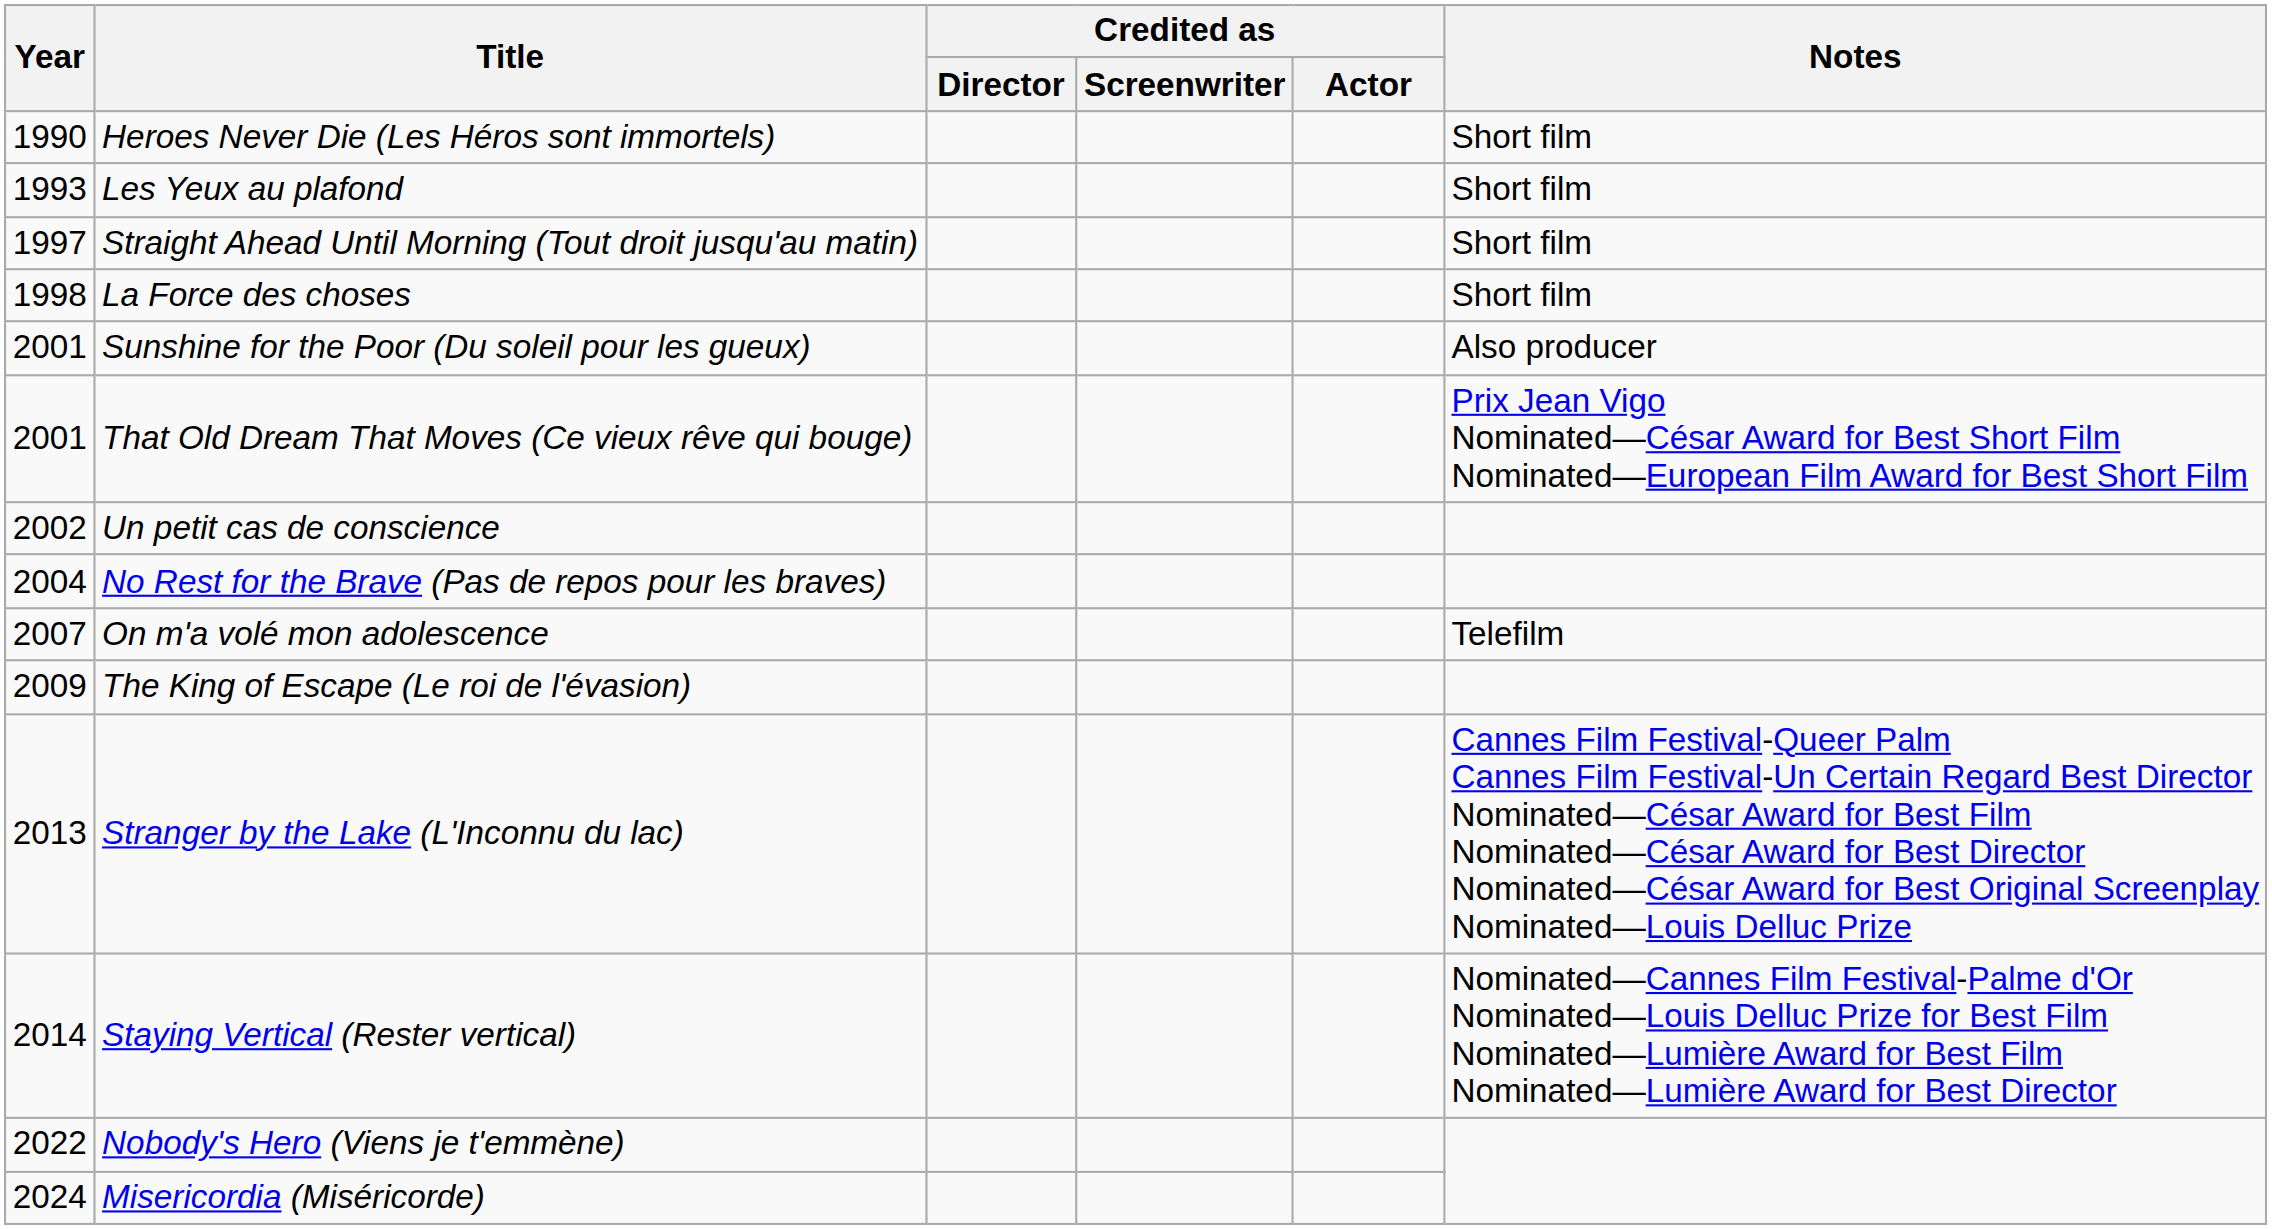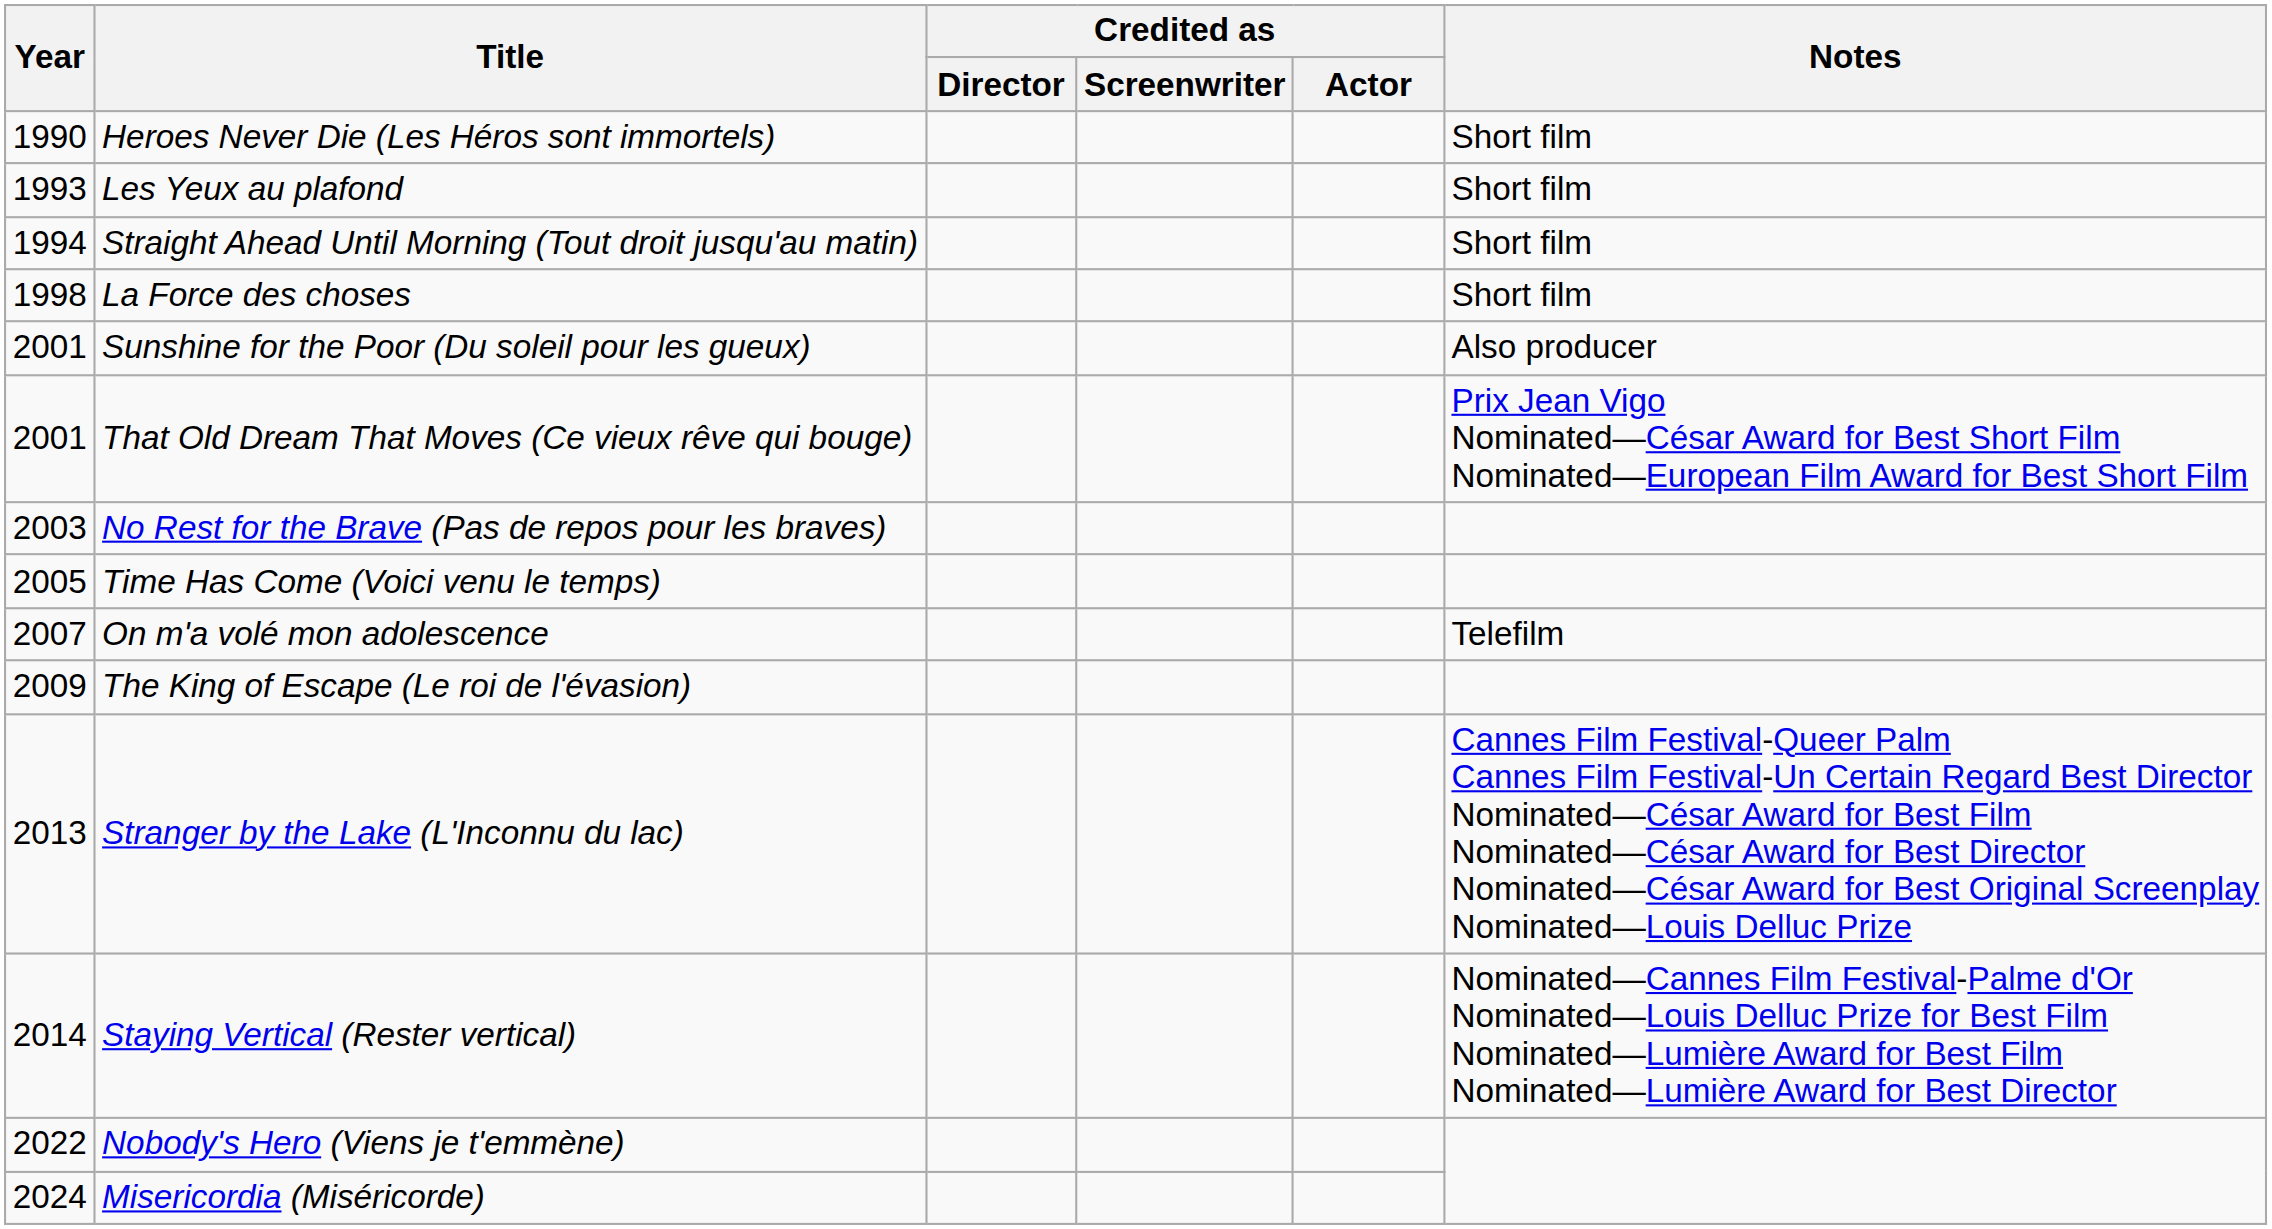Straight Ahead Until Morning (Tout droit jusqu'au matin) | Year: 1997 -> 1994
- row: 2002 | Un petit cas de conscience
No Rest for the Brave (Pas de repos pour les braves) | Year: 2004 -> 2003
+ row: 2005 | Time Has Come (Voici venu le temps)
